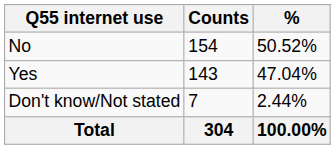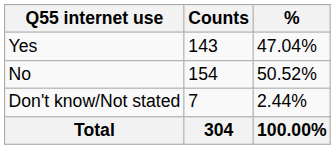rows swapped: Yes <-> No
